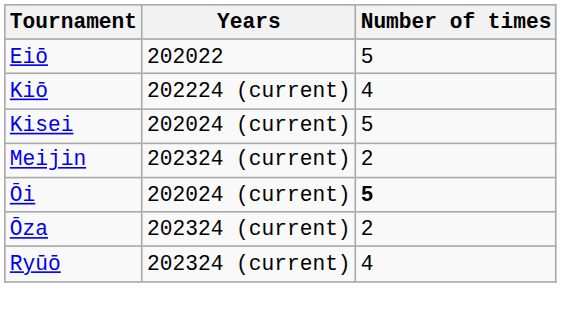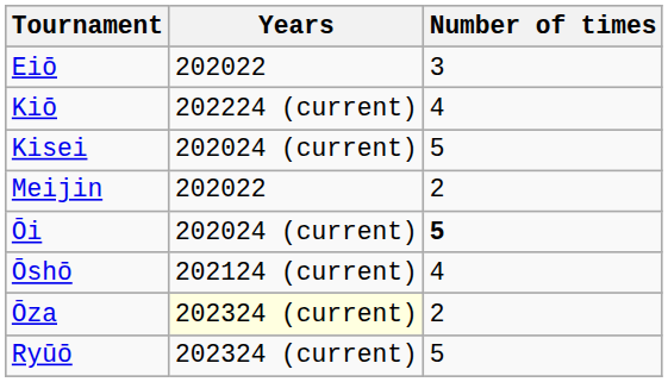Eiō | Number of times: 5 -> 3
Meijin | Years: 202324 (current) -> 202022
+ row: Ōshō | 202124 (current) | 4
Ōza | Years: no background -> lightyellow background
Ryūō | Number of times: 4 -> 5
